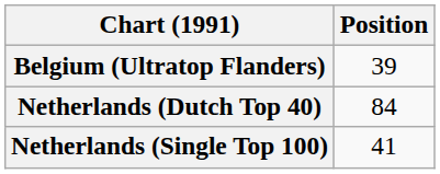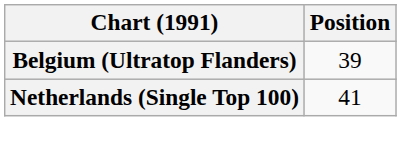- row: Netherlands (Dutch Top 40) | 84
